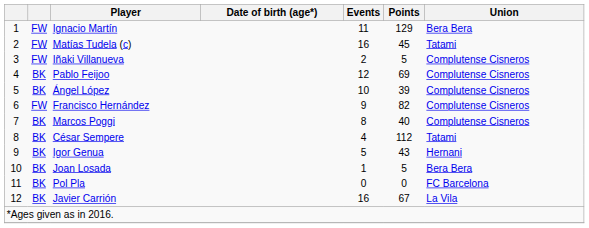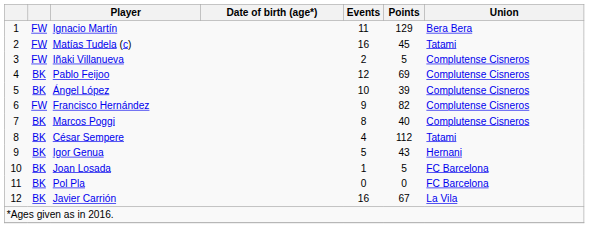Joan Losada | Union: Bera Bera -> FC Barcelona
